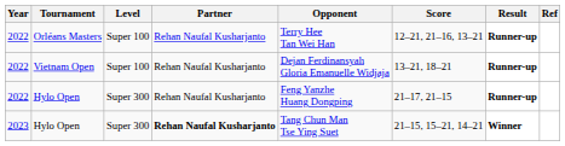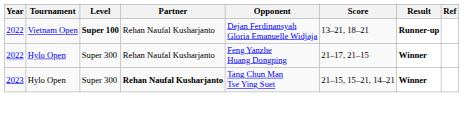- row: 2022 | Orléans Masters | Super 100 | Rehan Naufal Kusharjanto | Terry Hee Tan Wei Han | 12–21, 21–16, 13–21 | Runner-up
Vietnam Open | Level: normal -> bold
2022 / Hylo Open | Result: Runner-up -> Winner
